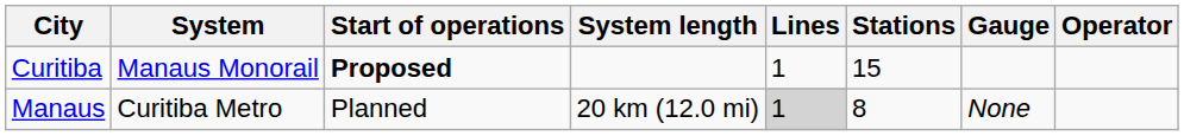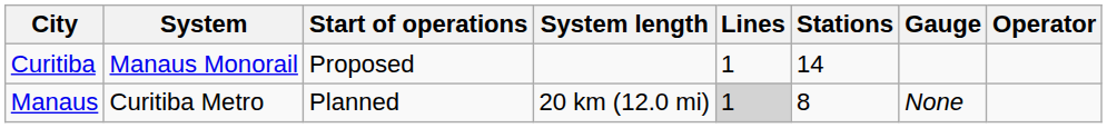Curitiba | Start of operations: bold -> normal
Curitiba | Stations: 15 -> 14
